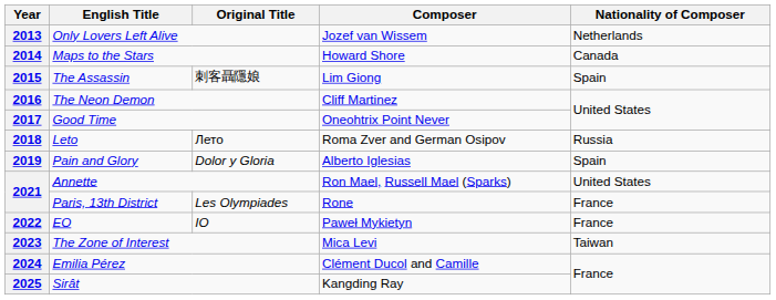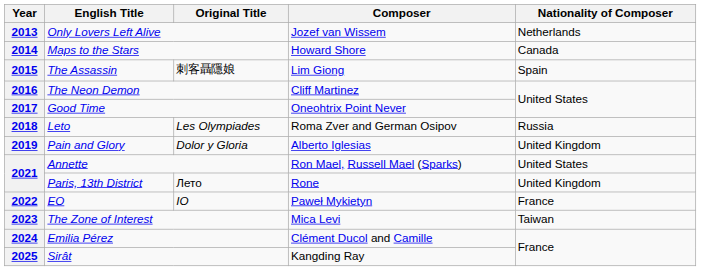2018 | Original Title: Лето -> Les Olympiades
2019 | Nationality of Composer: Spain -> United Kingdom
2021 / Paris, 13th District | Original Title: Les Olympiades -> Лето
2021 / Paris, 13th District | Nationality of Composer: France -> United Kingdom
